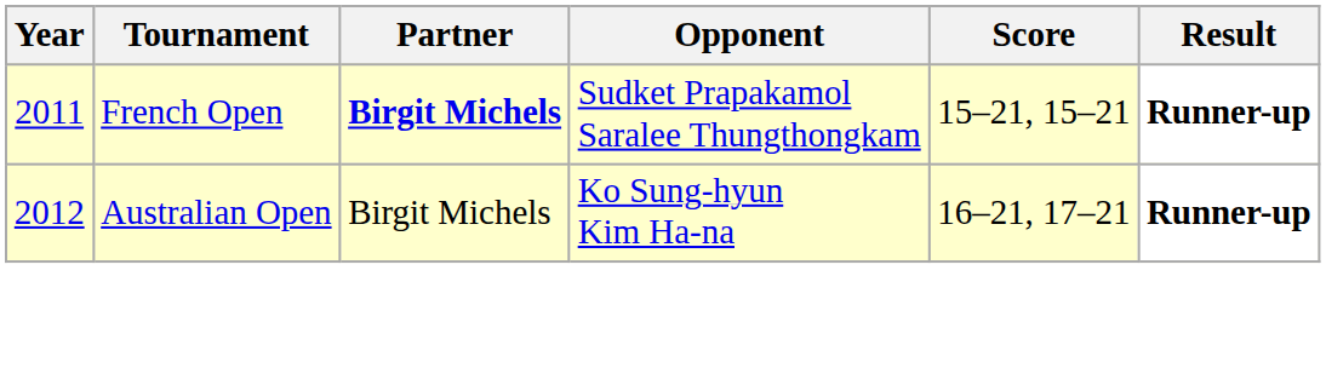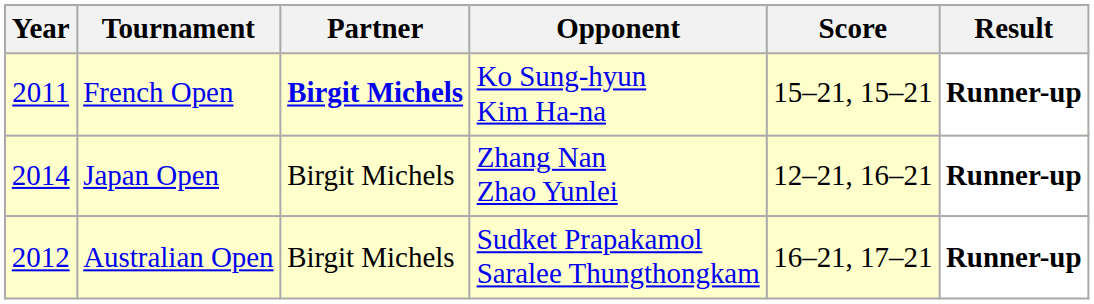French Open | Opponent: Sudket Prapakamol Saralee Thungthongkam -> Ko Sung-hyun Kim Ha-na
+ row: 2014 | Japan Open | Birgit Michels | Zhang Nan Zhao Yunlei | 12–21, 16–21 | Runner-up
Australian Open | Opponent: Ko Sung-hyun Kim Ha-na -> Sudket Prapakamol Saralee Thungthongkam
